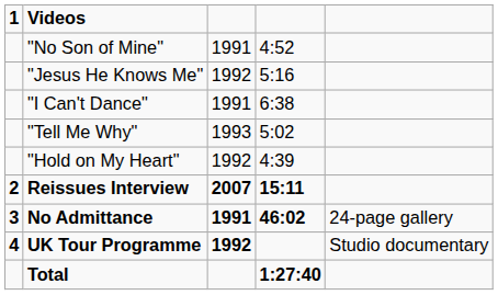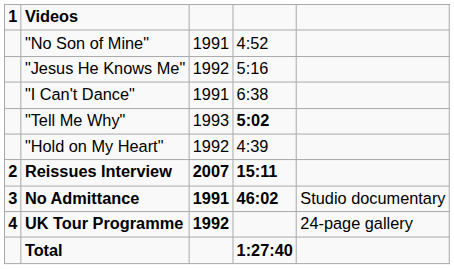"Tell Me Why" | column 4: normal -> bold
No Admittance | column 5: 24-page gallery -> Studio documentary
UK Tour Programme | column 5: Studio documentary -> 24-page gallery
